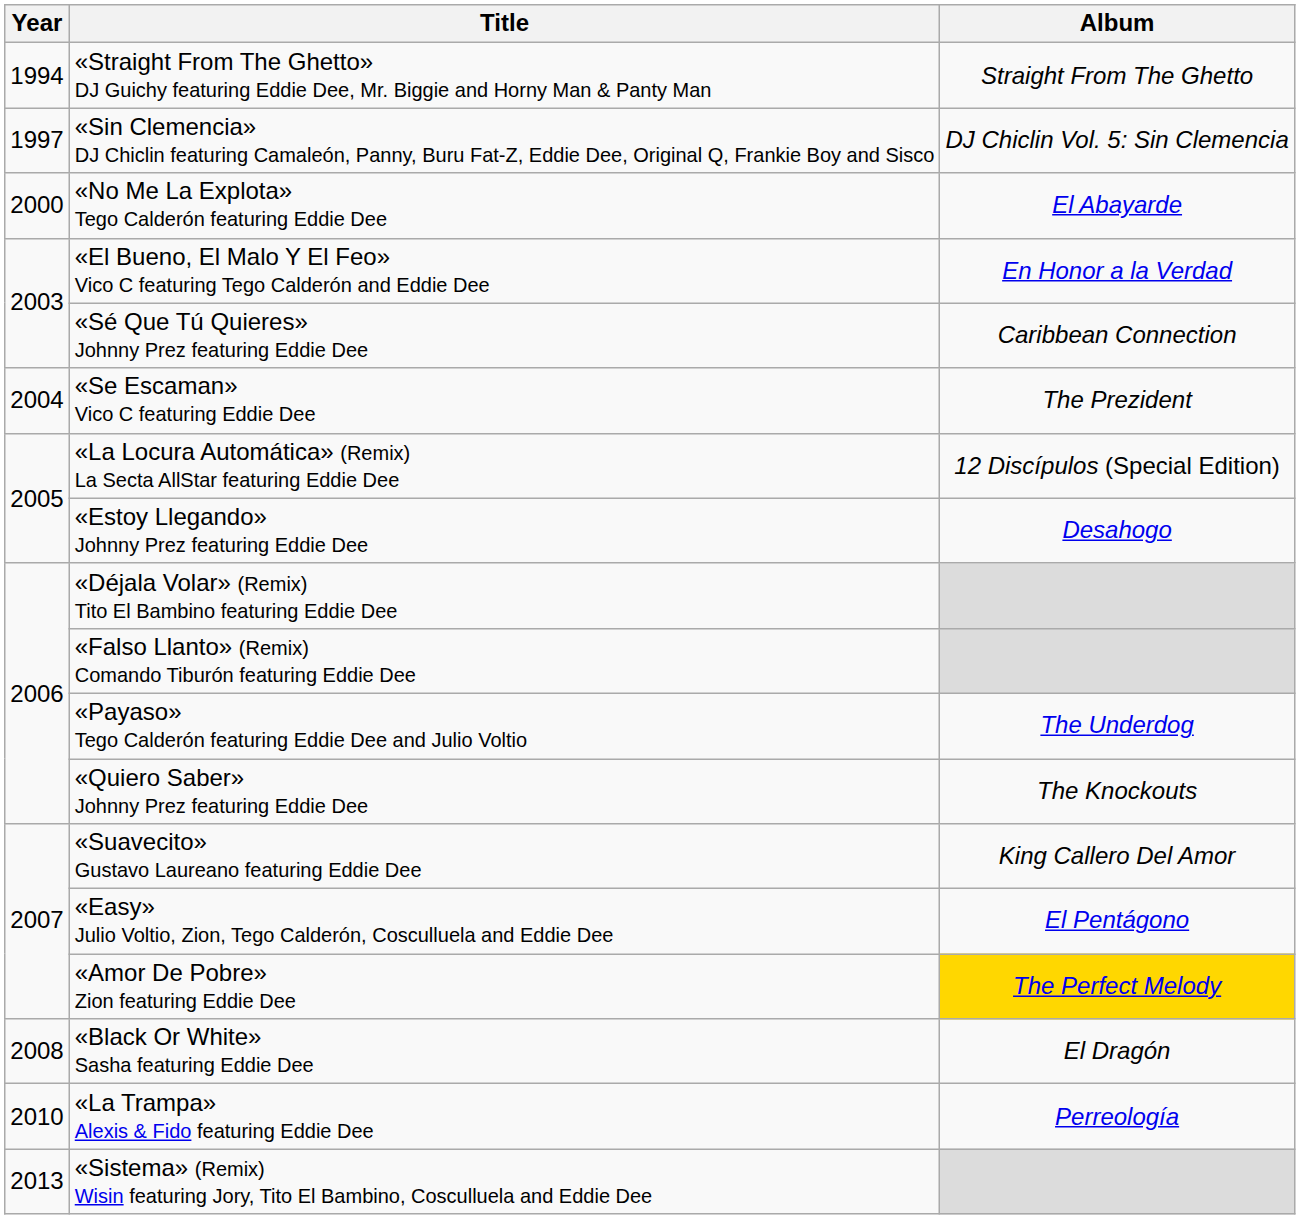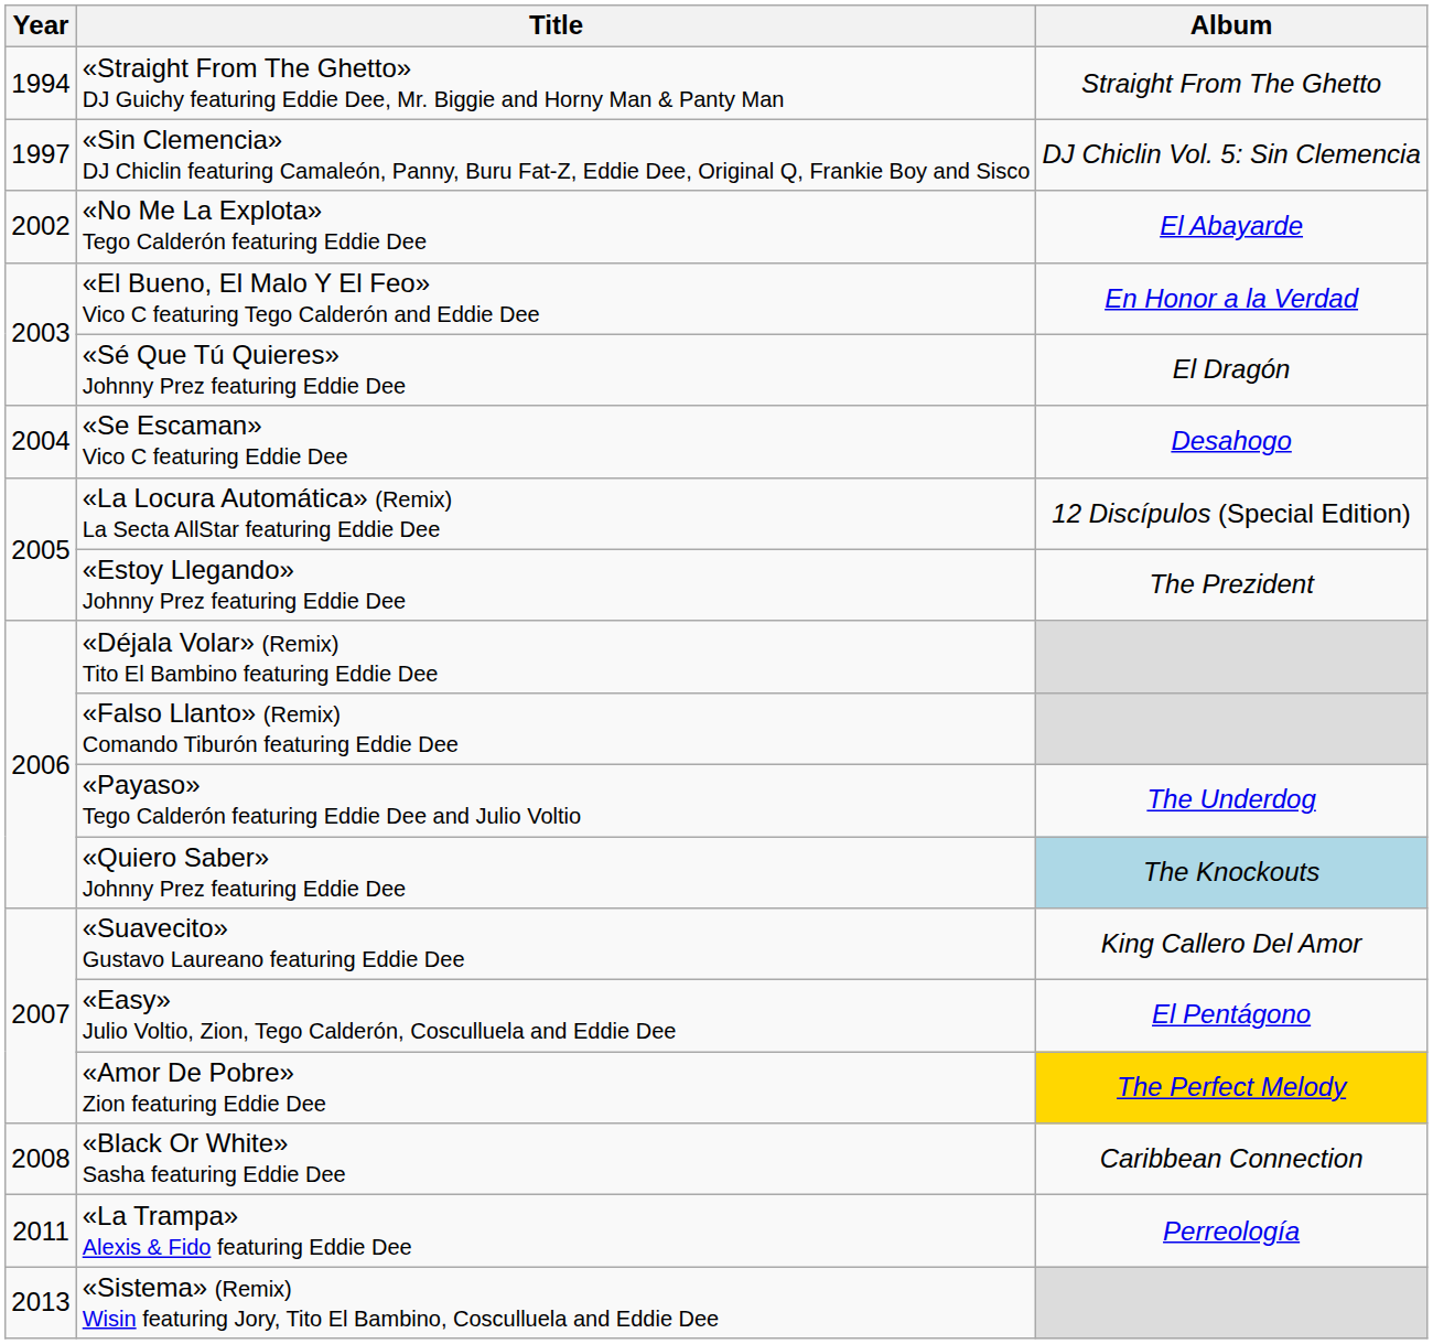«No Me La Explota» Tego Calderón featuring Eddie Dee | Year: 2000 -> 2002
«Sé Que Tú Quieres» Johnny Prez featuring Eddie Dee | Album: Caribbean Connection -> El Dragón
«Se Escaman» Vico C featuring Eddie Dee | Album: The Prezident -> Desahogo
«Estoy Llegando» Johnny Prez featuring Eddie Dee | Album: Desahogo -> The Prezident
«Quiero Saber» Johnny Prez featuring Eddie Dee | Album: no background -> lightblue background
«Black Or White» Sasha featuring Eddie Dee | Album: El Dragón -> Caribbean Connection
«La Trampa» Alexis & Fido featuring Eddie Dee | Year: 2010 -> 2011
